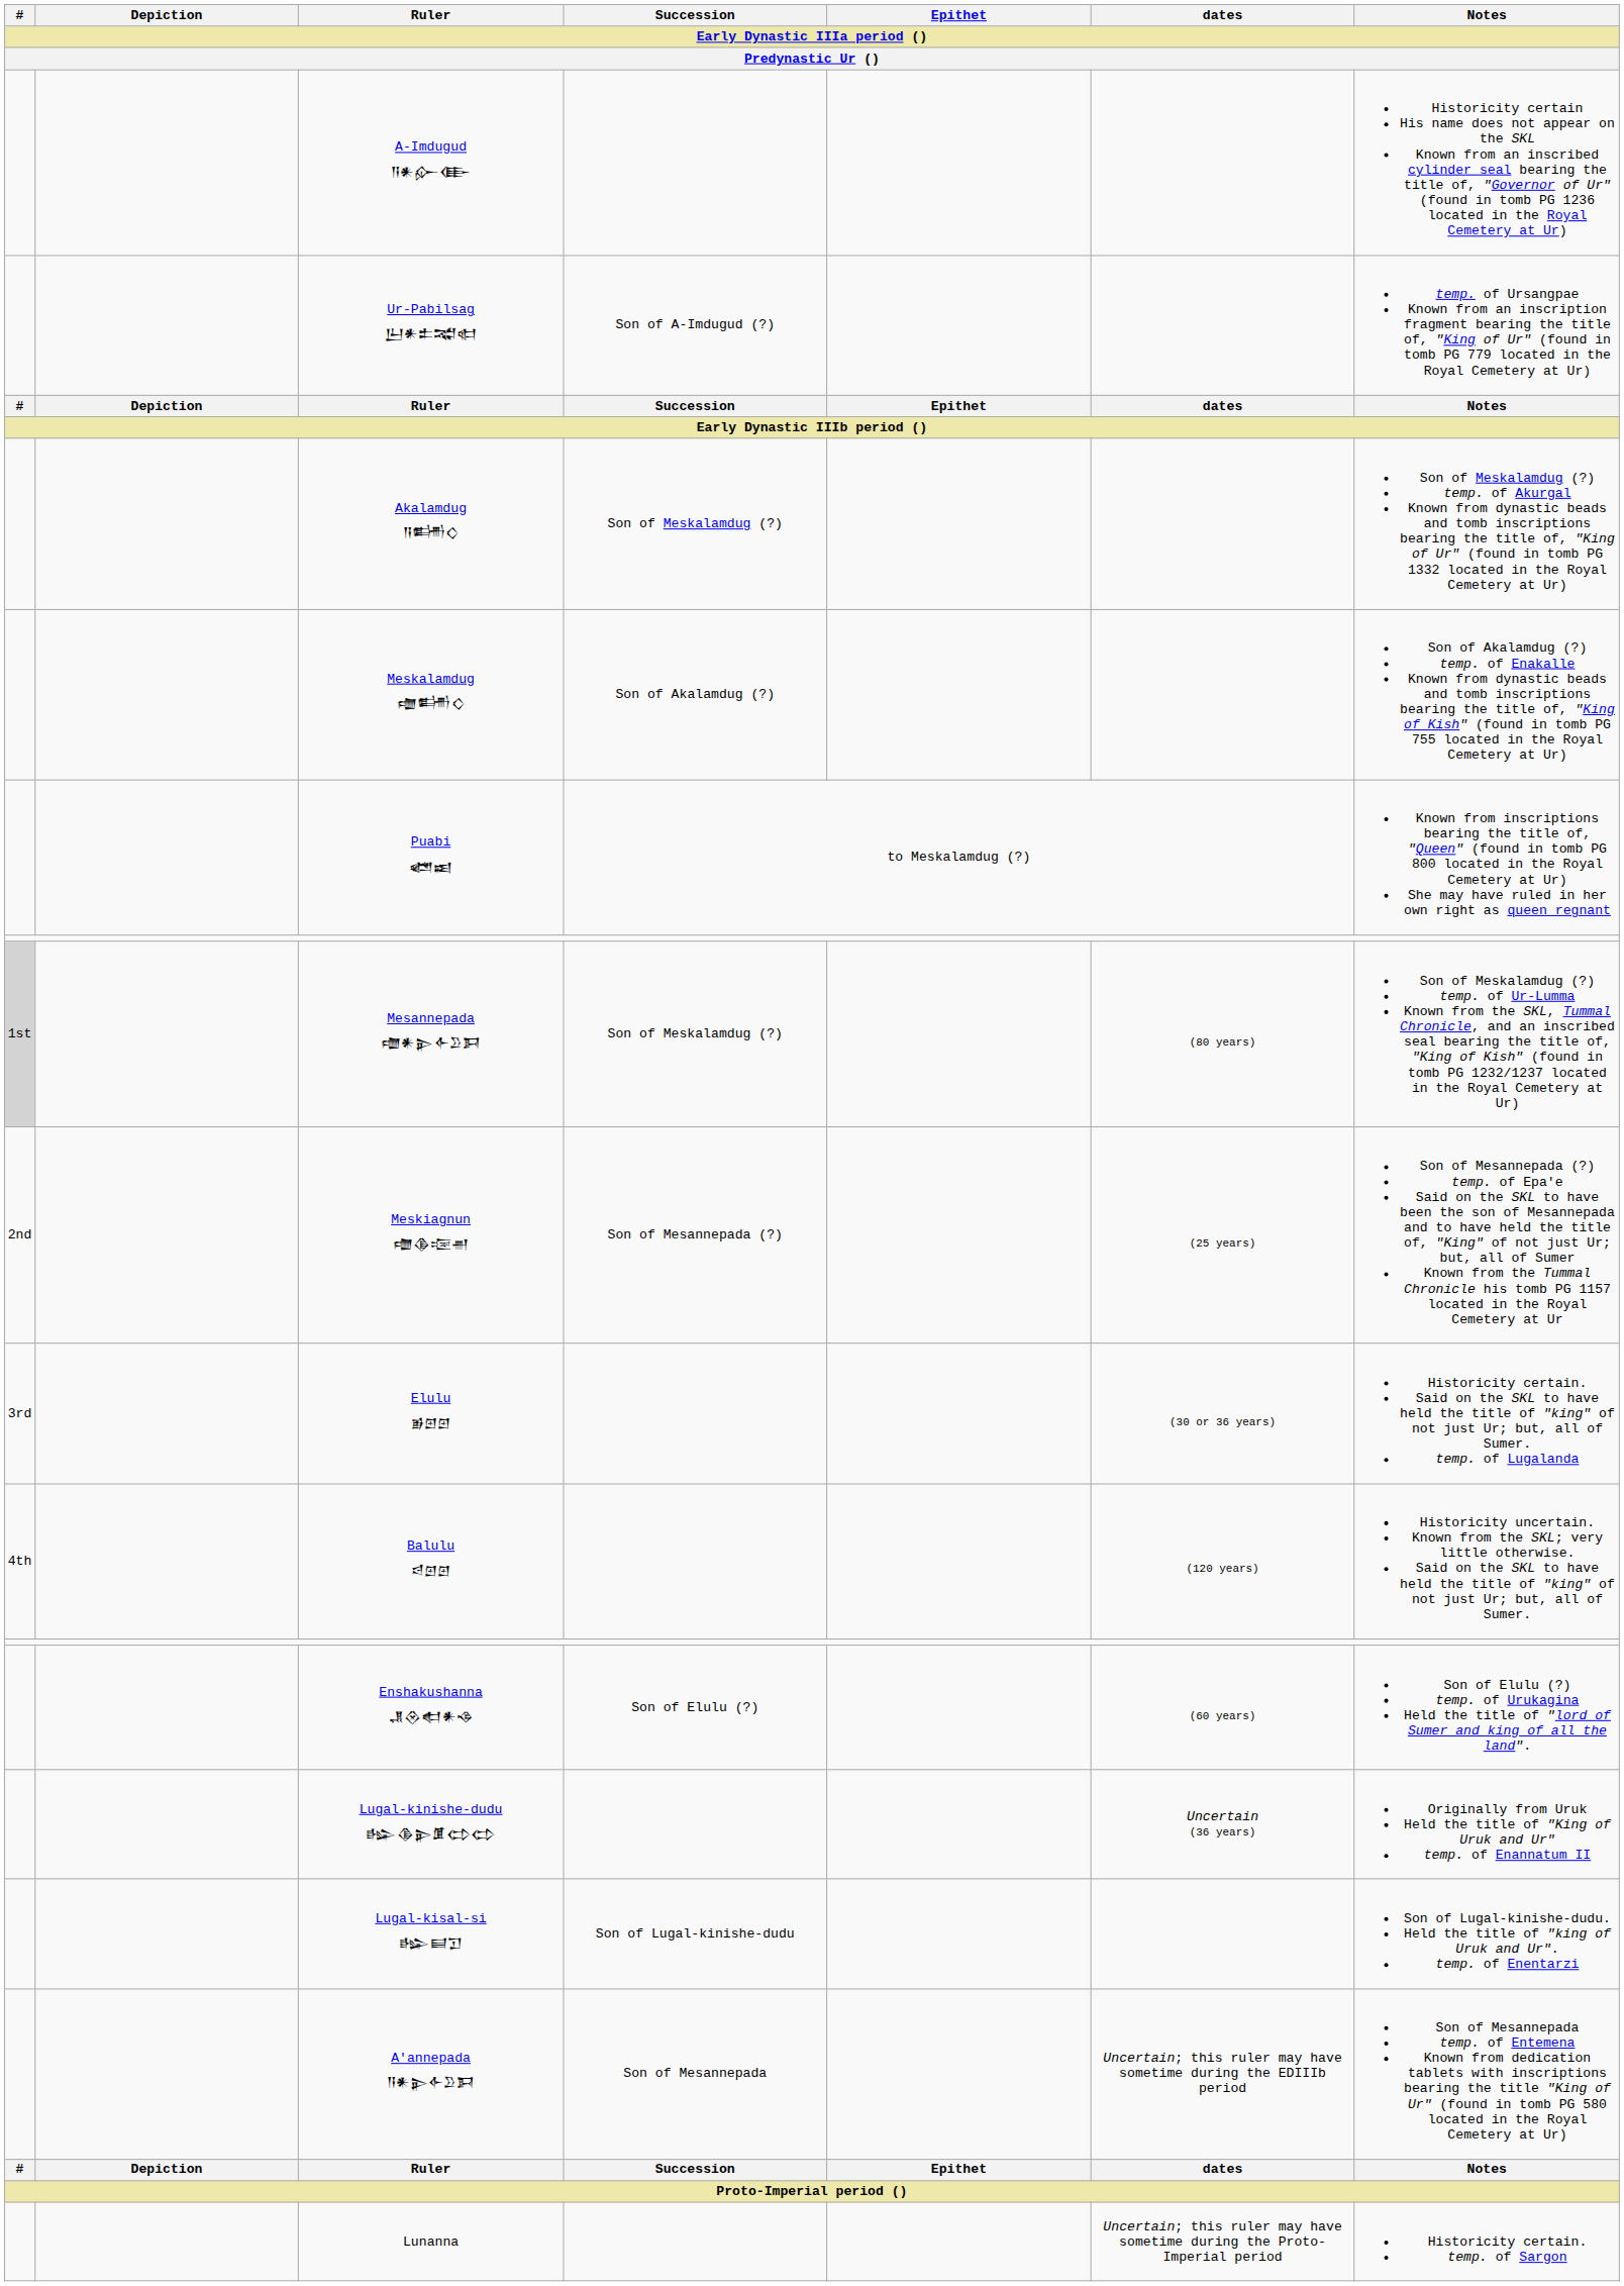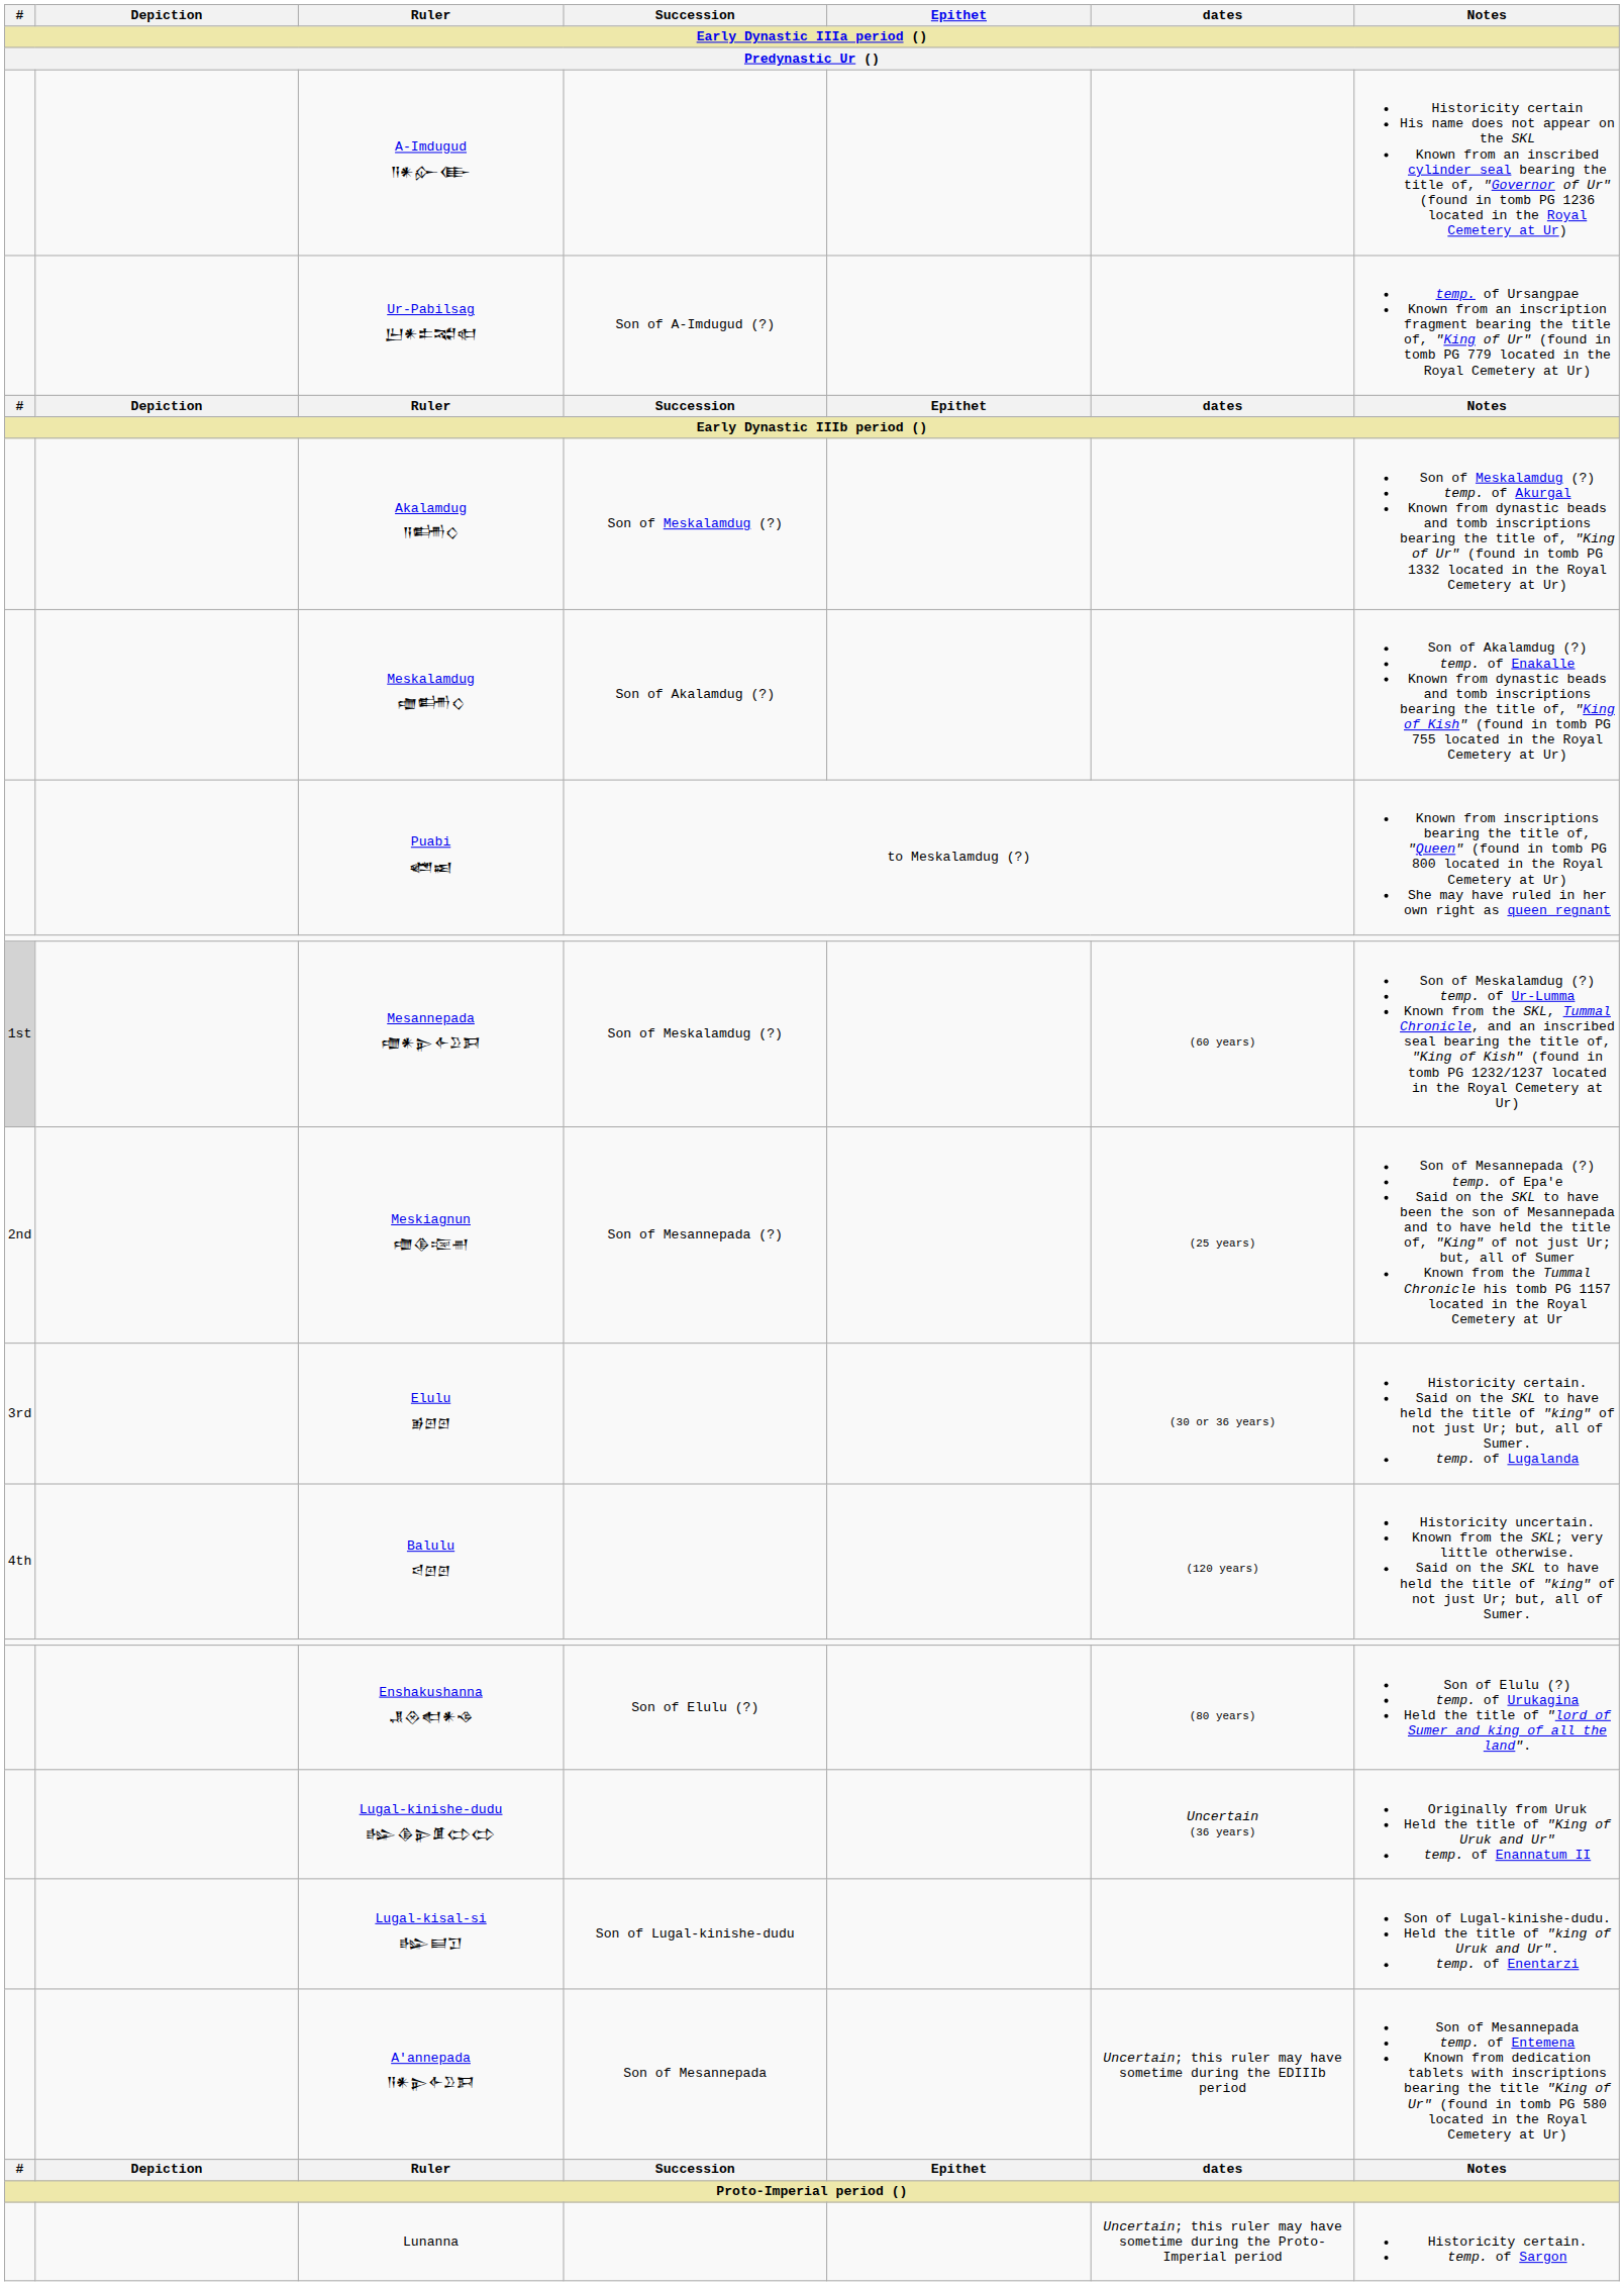Mesannepada 𒈩𒀭𒉌𒅆𒊒𒁕 | dates: (80 years) -> (60 years)
Enshakushanna 𒂗𒊮𒊨𒀭𒈾 | dates: (60 years) -> (80 years)
